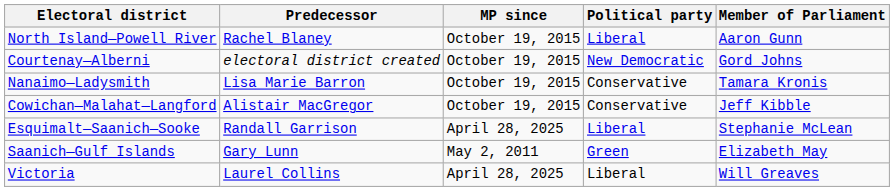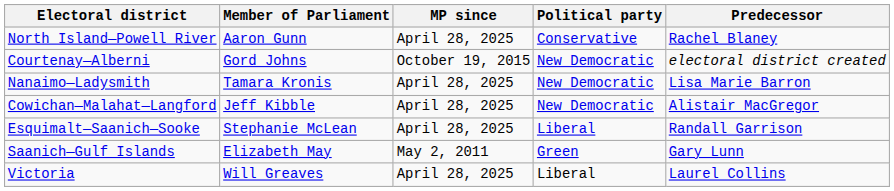columns swapped: Member of Parliament <-> Predecessor
North Island—Powell River | MP since: October 19, 2015 -> April 28, 2025
North Island—Powell River | Political party: Liberal -> Conservative
Nanaimo—Ladysmith | MP since: October 19, 2015 -> April 28, 2025
Nanaimo—Ladysmith | Political party: Conservative -> New Democratic
Cowichan—Malahat—Langford | MP since: October 19, 2015 -> April 28, 2025
Cowichan—Malahat—Langford | Political party: Conservative -> New Democratic
